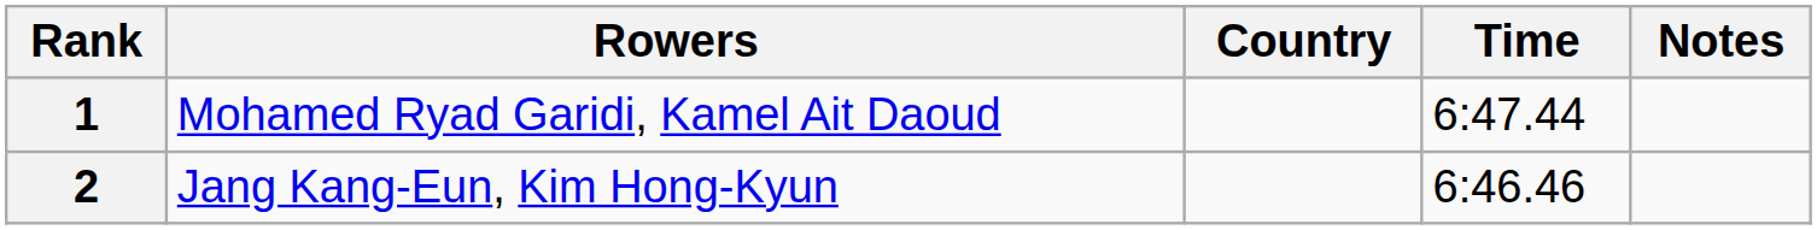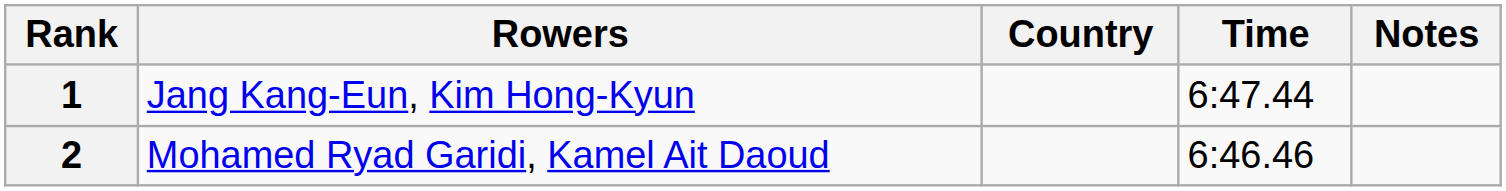1 | Rowers: Mohamed Ryad Garidi, Kamel Ait Daoud -> Jang Kang-Eun, Kim Hong-Kyun
2 | Rowers: Jang Kang-Eun, Kim Hong-Kyun -> Mohamed Ryad Garidi, Kamel Ait Daoud
